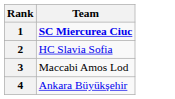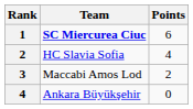+ column: Points | 6 | 4 | 2 | 0
